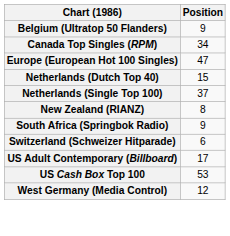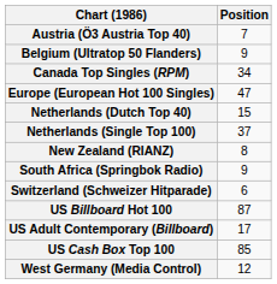+ row: Austria (Ö3 Austria Top 40) | 7
+ row: US Billboard Hot 100 | 87
US Cash Box Top 100 | Position: 53 -> 85
